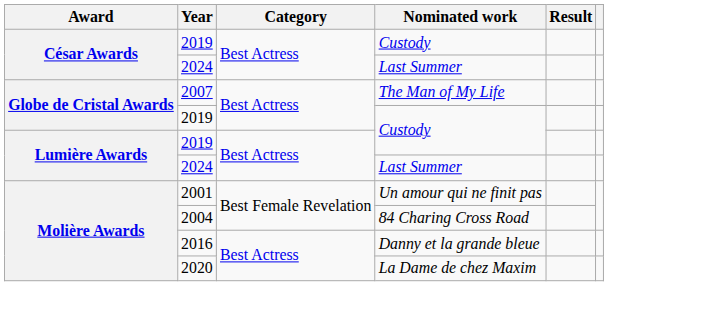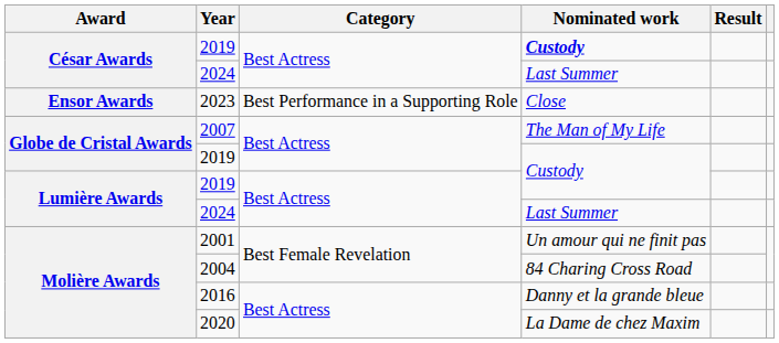César Awards / 2019 | Nominated work: normal -> bold
+ row: Ensor Awards | 2023 | Best Performance in a Supporting Role | Close
